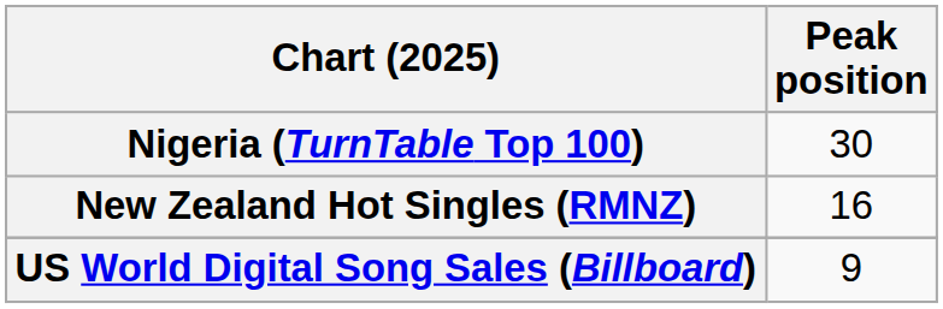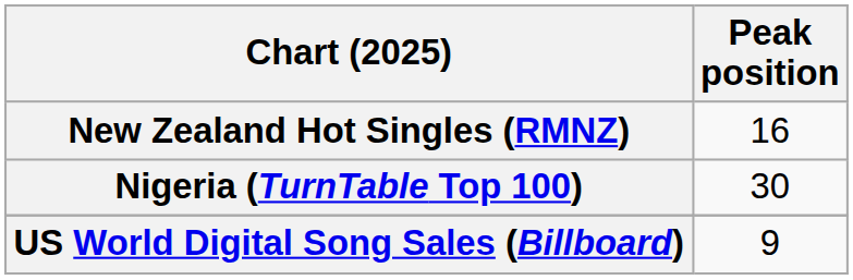rows swapped: New Zealand Hot Singles (RMNZ) <-> Nigeria (TurnTable Top 100)
